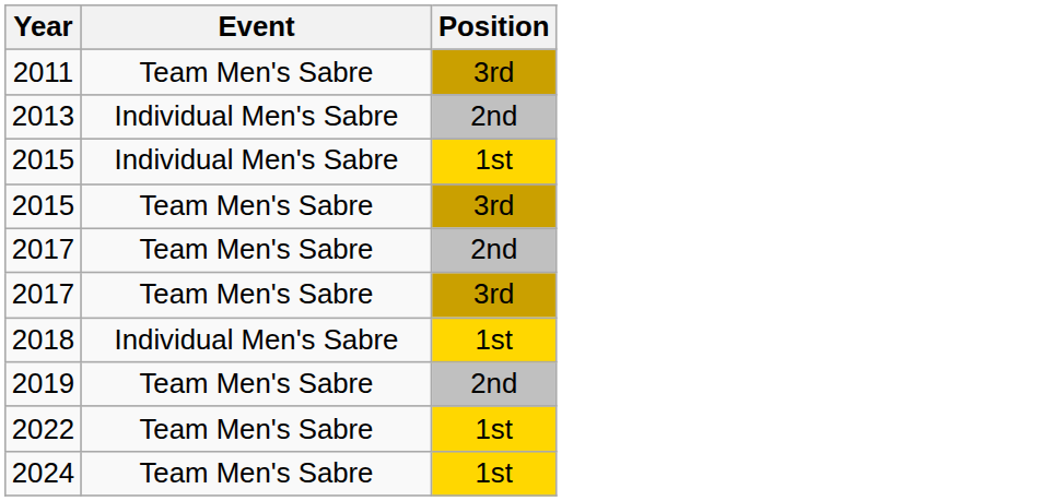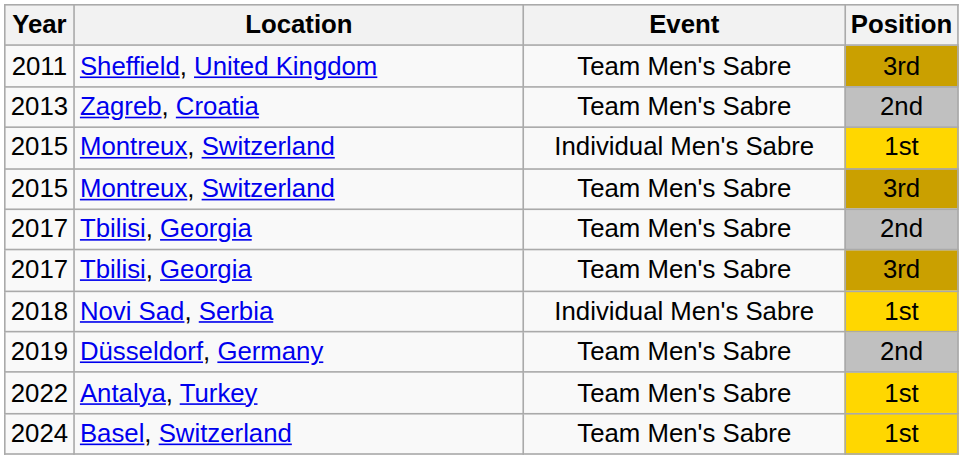+ column: Location | Sheffield, United Kingdom | Zagreb, Croatia | Montreux, Switzerland | Montreux, Switzerland | Tbilisi, Georgia | Tbilisi, Georgia | Novi Sad, Serbia | Düsseldorf, Germany | Antalya, Turkey | Basel, Switzerland
2013 | Event: Individual Men's Sabre -> Team Men's Sabre
